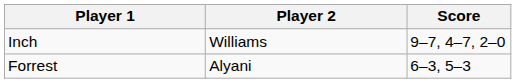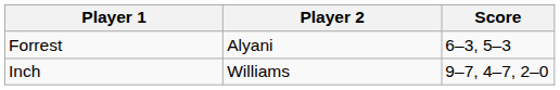rows swapped: Forrest <-> Inch
